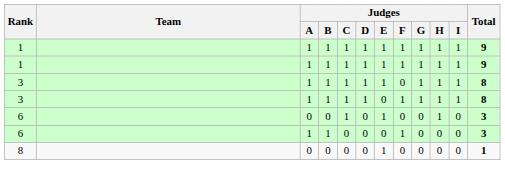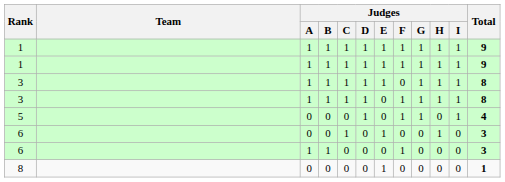+ row: 5 | 0 | 0 | 0 | 1 | 0 | 1 | 1 | 0 | 1 | 4
